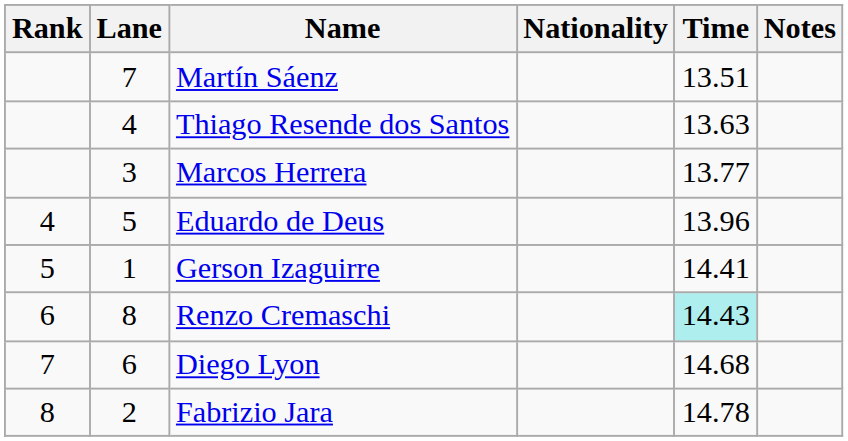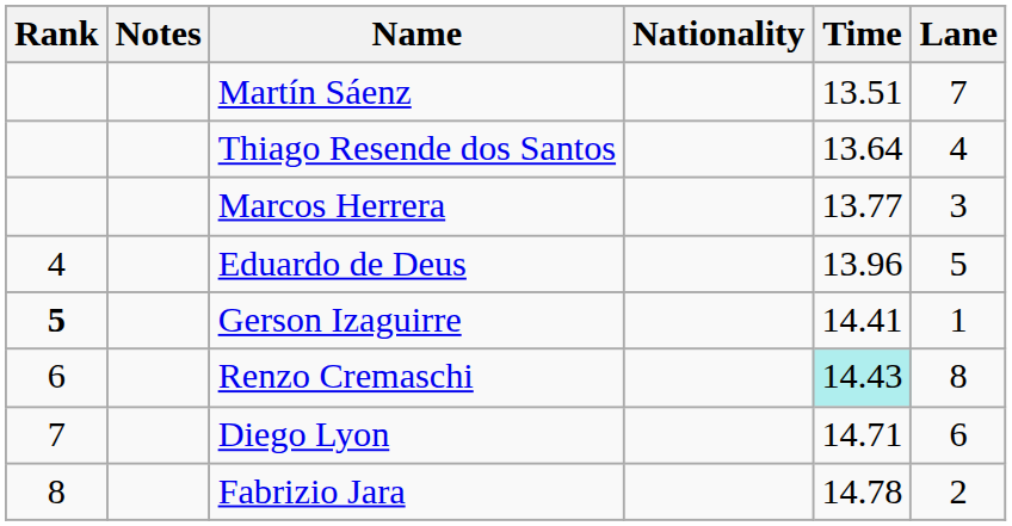columns swapped: Lane <-> Notes
Thiago Resende dos Santos | Time: 13.63 -> 13.64
Gerson Izaguirre | Rank: normal -> bold
Diego Lyon | Time: 14.68 -> 14.71
